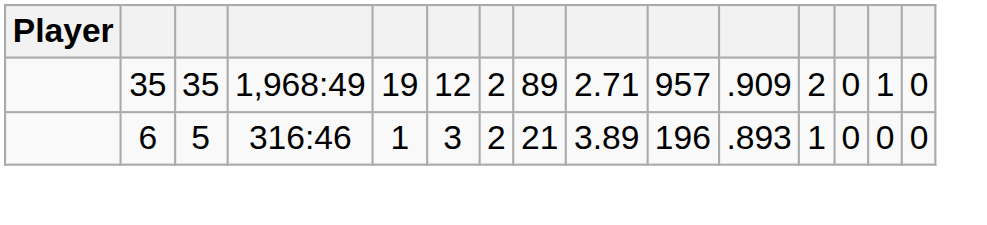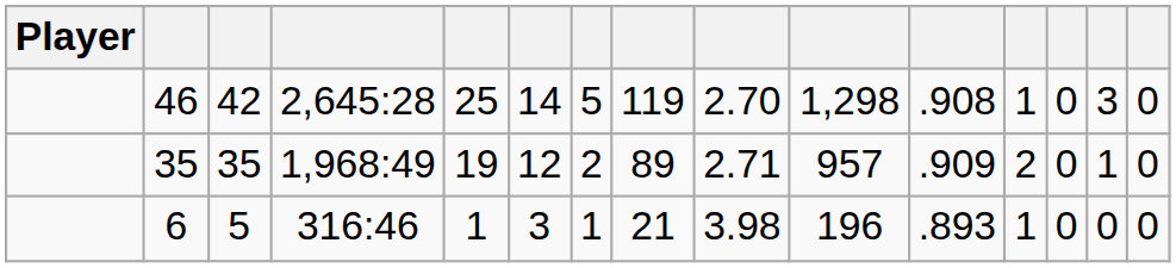+ row: 46 | 42 | 2,645:28 | 25 | 14 | 5 | 119 | 2.70 | 1,298 | .908 | 1 | 0 | 3 | 0
6 | column 7: 2 -> 1
6 | column 9: 3.89 -> 3.98
